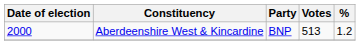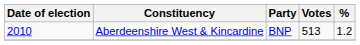Aberdeenshire West & Kincardine | Date of election: 2000 -> 2010
